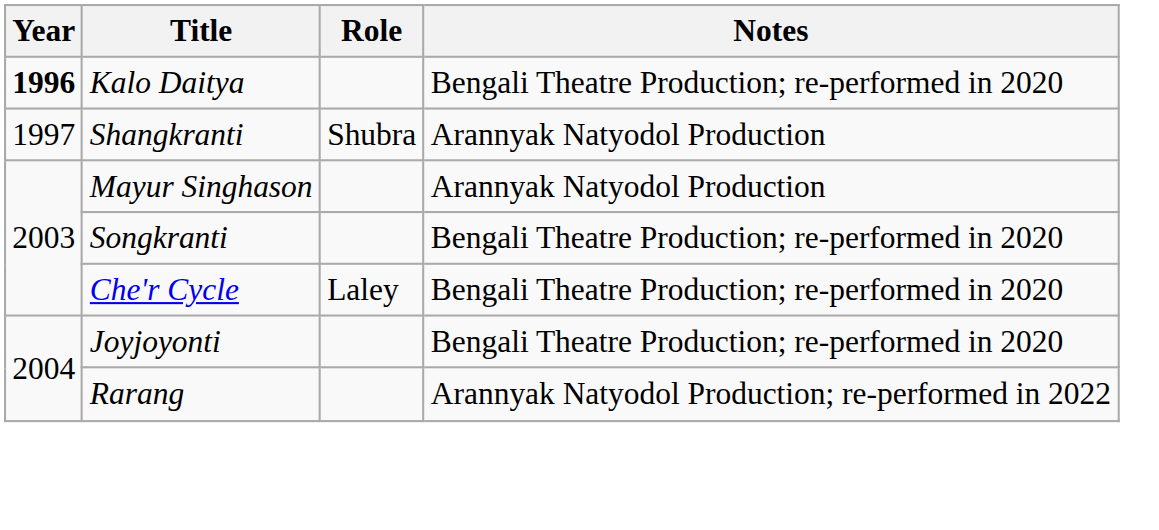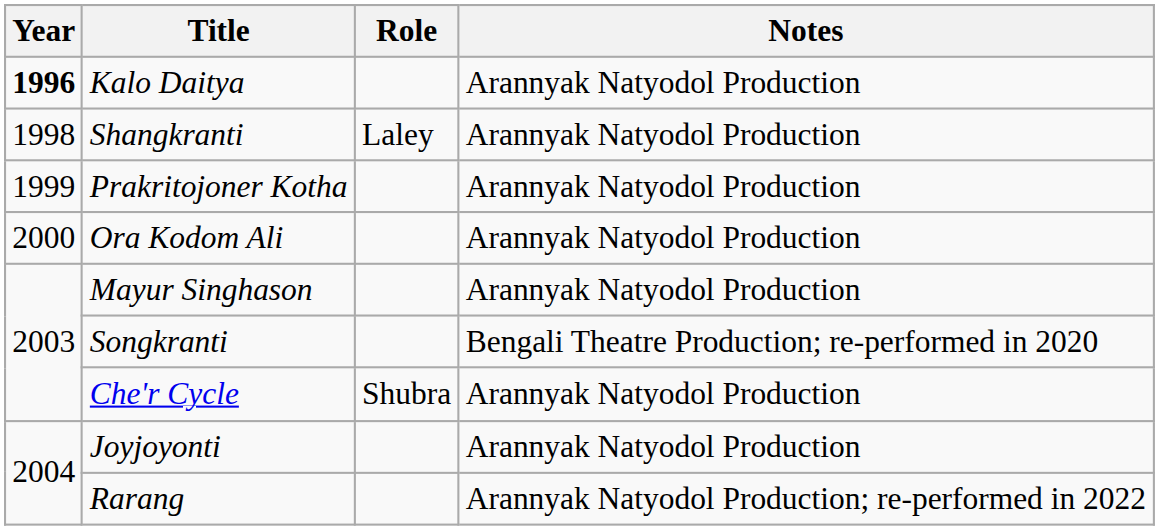Kalo Daitya | Notes: Bengali Theatre Production; re-performed in 2020 -> Arannyak Natyodol Production
Shangkranti | Year: 1997 -> 1998
Shangkranti | Role: Shubra -> Laley
+ row: 1999 | Prakritojoner Kotha | Arannyak Natyodol Production
+ row: 2000 | Ora Kodom Ali | Arannyak Natyodol Production
Che'r Cycle | Role: Laley -> Shubra
Che'r Cycle | Notes: Bengali Theatre Production; re-performed in 2020 -> Arannyak Natyodol Production
Joyjoyonti | Notes: Bengali Theatre Production; re-performed in 2020 -> Arannyak Natyodol Production
